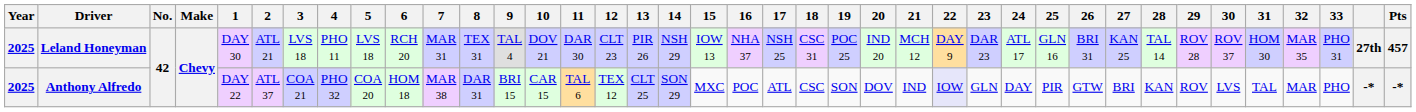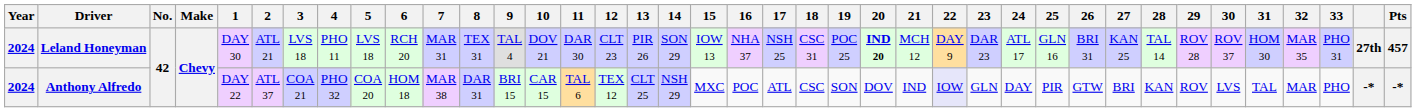Leland Honeyman | Year: 2025 -> 2024
Leland Honeyman | 14: NSH 29 -> SON 29
Leland Honeyman | 20: normal -> bold
Anthony Alfredo | Year: 2025 -> 2024
Anthony Alfredo | 14: SON 29 -> NSH 29
